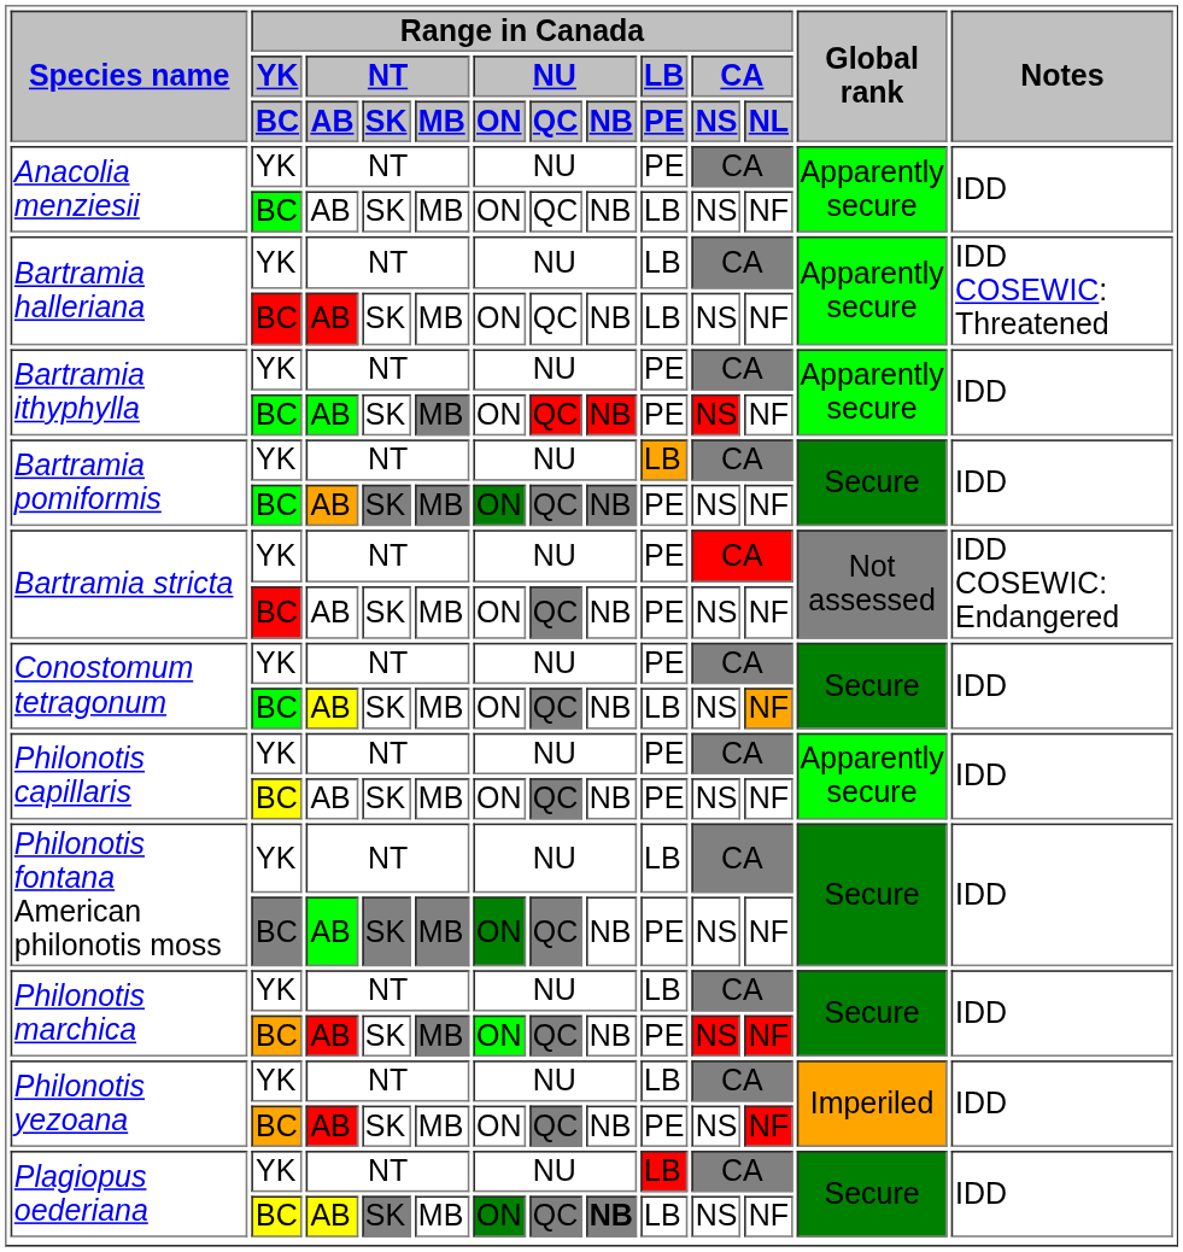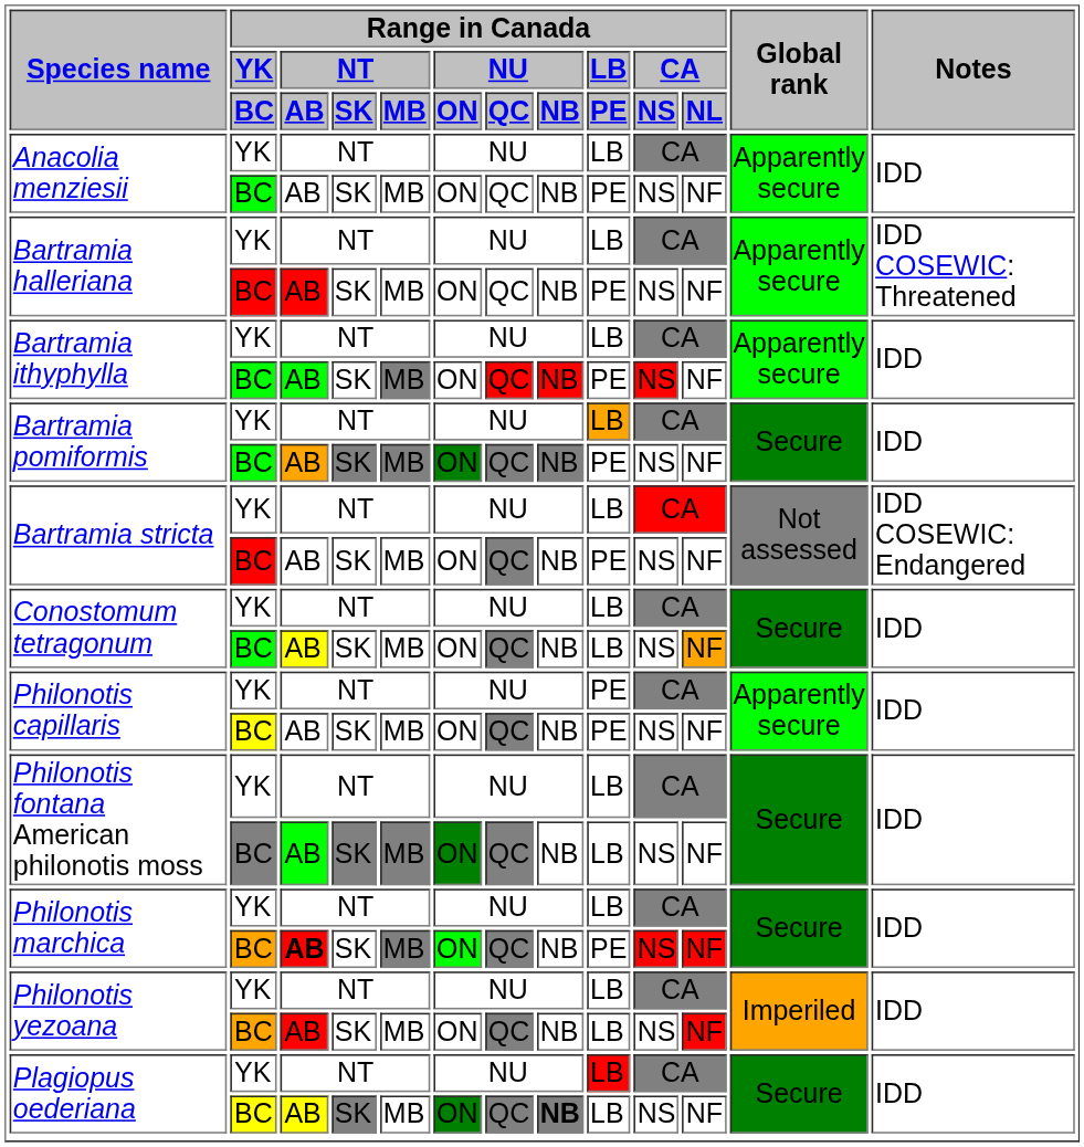Anacolia menziesii / YK | Range in Canada / LB / PE: PE -> LB
Anacolia menziesii / BC | Range in Canada / LB / PE: LB -> PE
Bartramia halleriana / BC | Range in Canada / LB / PE: LB -> PE
Bartramia ithyphylla / YK | Range in Canada / LB / PE: PE -> LB
Bartramia stricta / YK | Range in Canada / LB / PE: PE -> LB
Conostomum tetragonum / YK | Range in Canada / LB / PE: PE -> LB
Philonotis fontana American philonotis moss / BC | Range in Canada / LB / PE: PE -> LB
Philonotis marchica / BC | Range in Canada / NT / AB: normal -> bold
Philonotis yezoana / BC | Range in Canada / LB / PE: PE -> LB
